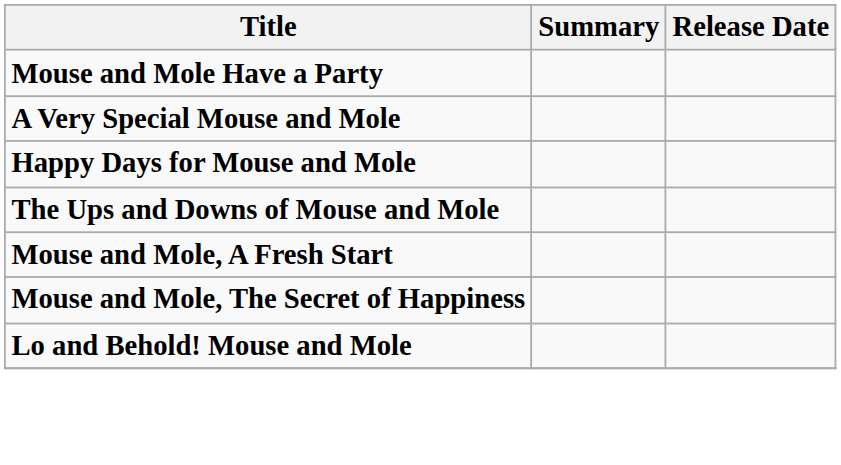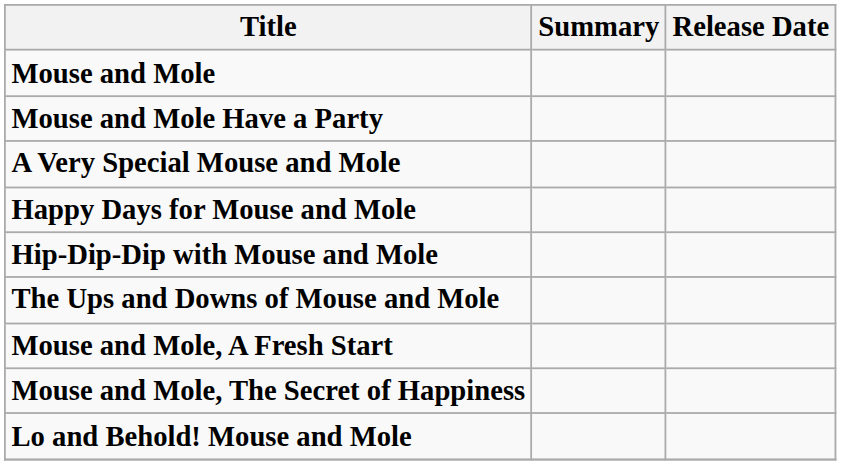+ row: Mouse and Mole
+ row: Hip-Dip-Dip with Mouse and Mole
